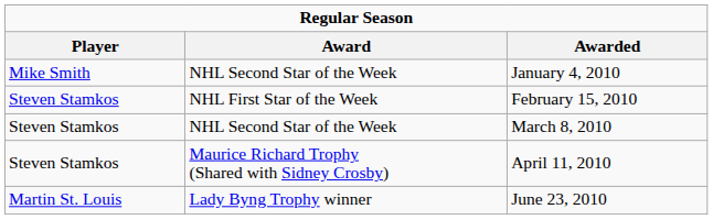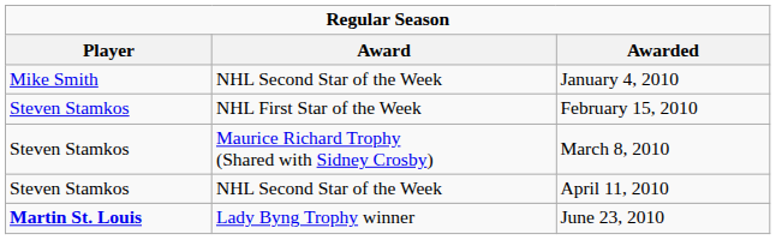March 8, 2010 | Award: NHL Second Star of the Week -> Maurice Richard Trophy (Shared with Sidney Crosby)
April 11, 2010 | Award: Maurice Richard Trophy (Shared with Sidney Crosby) -> NHL Second Star of the Week
June 23, 2010 | Player: normal -> bold
